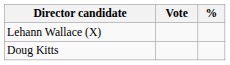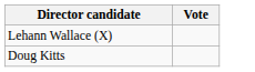- column: %
